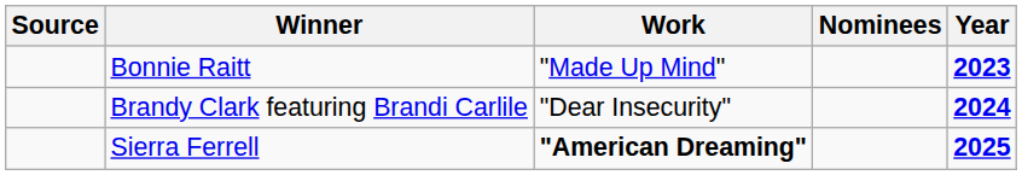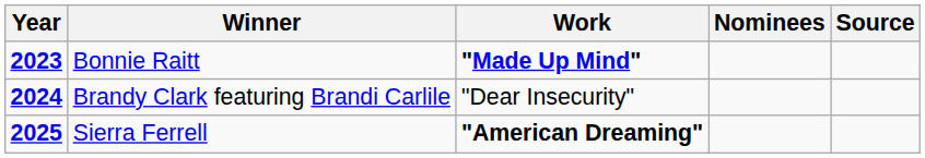columns swapped: Year <-> Source
Bonnie Raitt | Work: normal -> bold
